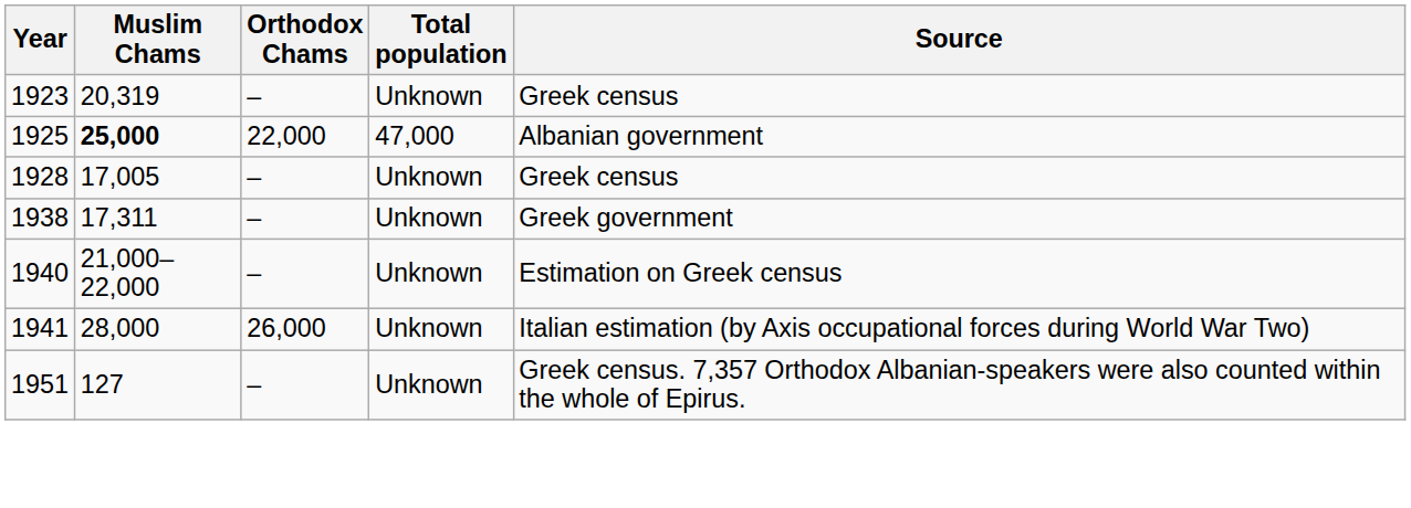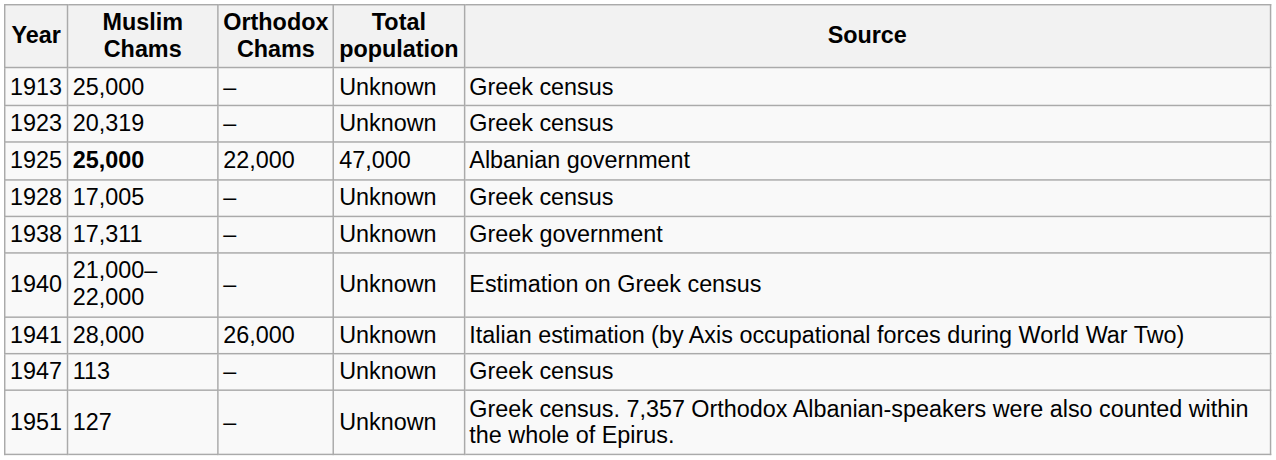+ row: 1913 | 25,000 | – | Unknown | Greek census
+ row: 1947 | 113 | – | Unknown | Greek census
